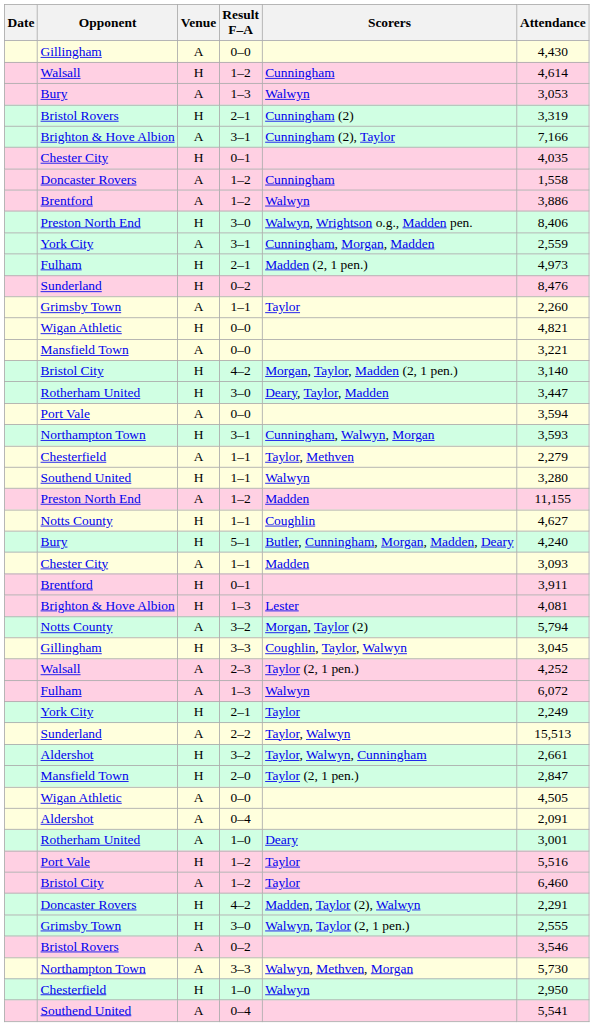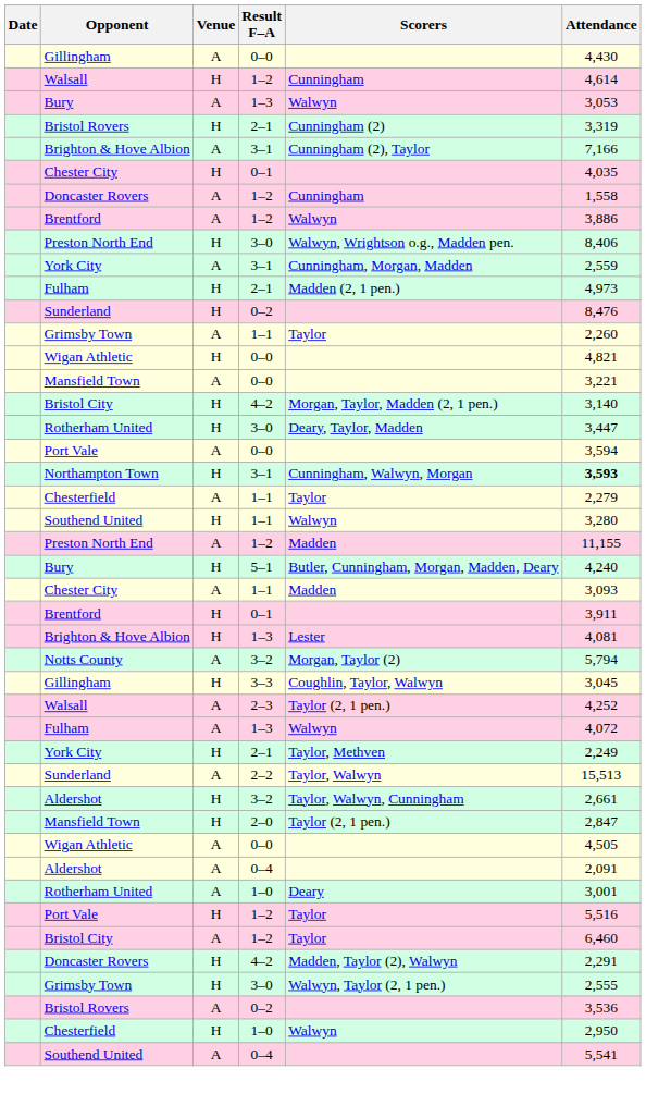Northampton Town / H | Attendance: normal -> bold
Chesterfield / A | Scorers: Taylor, Methven -> Taylor
- row: Notts County | H | 1–1 | Coughlin | 4,627
Fulham / A | Attendance: 6,072 -> 4,072
York City / H | Scorers: Taylor -> Taylor, Methven
Bristol Rovers / A | Attendance: 3,546 -> 3,536
- row: Northampton Town | A | 3–3 | Walwyn, Methven, Morgan | 5,730
